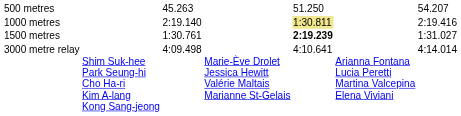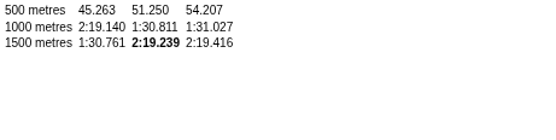1000 metres | column 5: khaki background -> no background
1000 metres | column 7: 2:19.416 -> 1:31.027
1500 metres | column 7: 1:31.027 -> 2:19.416
- row: 3000 metre relay | Shim Suk-hee Park Seung-hi Cho Ha-ri Kim A-lang Kong Sang-jeong | 4:09.498 | Marie-Ève Drolet Jessica Hewitt Valérie Maltais Marianne St-Gelais | 4:10.641 | Arianna Fontana Lucia Peretti Martina Valcepina Elena Viviani | 4:14.014
